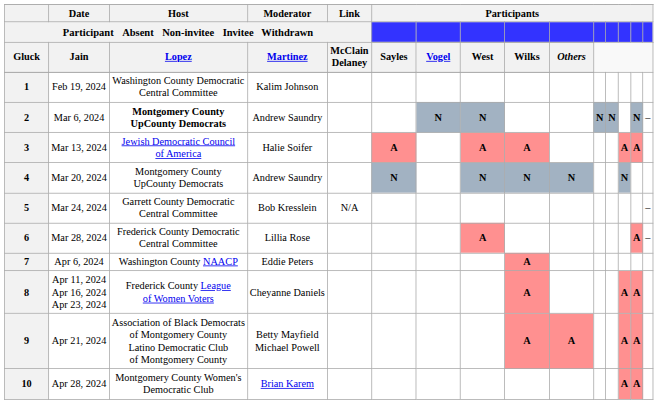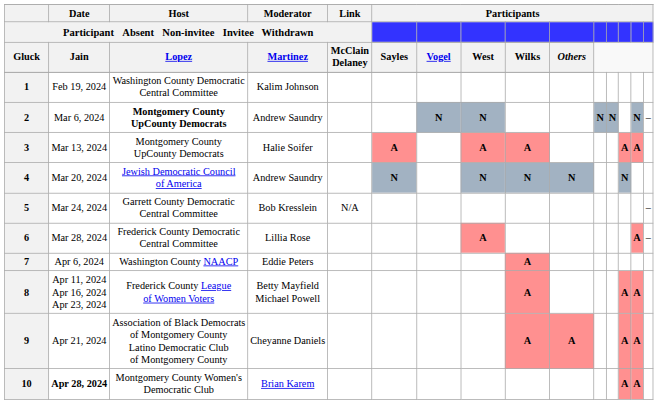3 | Host / Participant Absent Non-invitee Invitee Withdrawn: Jewish Democratic Council of America -> Montgomery County UpCounty Democrats
4 | Host / Participant Absent Non-invitee Invitee Withdrawn: Montgomery County UpCounty Democrats -> Jewish Democratic Council of America
8 | Moderator / Participant Absent Non-invitee Invitee Withdrawn: Cheyanne Daniels -> Betty Mayfield Michael Powell
9 | Moderator / Participant Absent Non-invitee Invitee Withdrawn: Betty Mayfield Michael Powell -> Cheyanne Daniels
10 | Date / Participant Absent Non-invitee Invitee Withdrawn: normal -> bold
